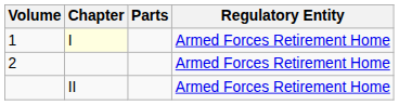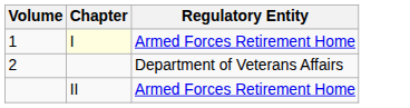- column: Parts
2 | Regulatory Entity: Armed Forces Retirement Home -> Department of Veterans Affairs
